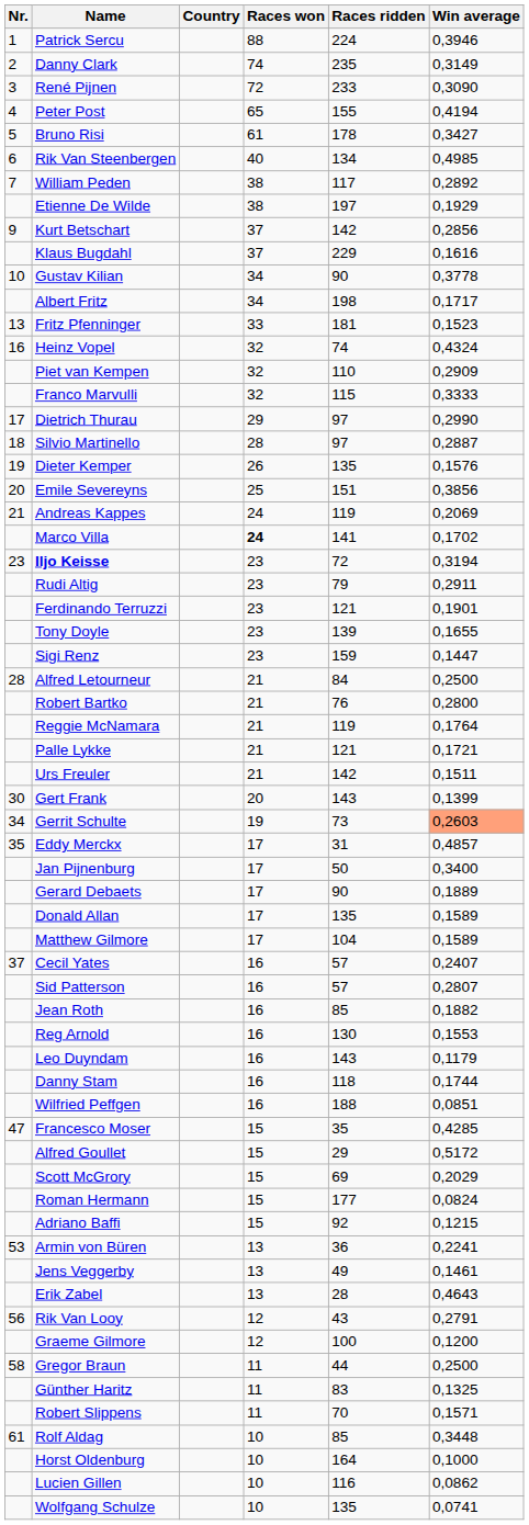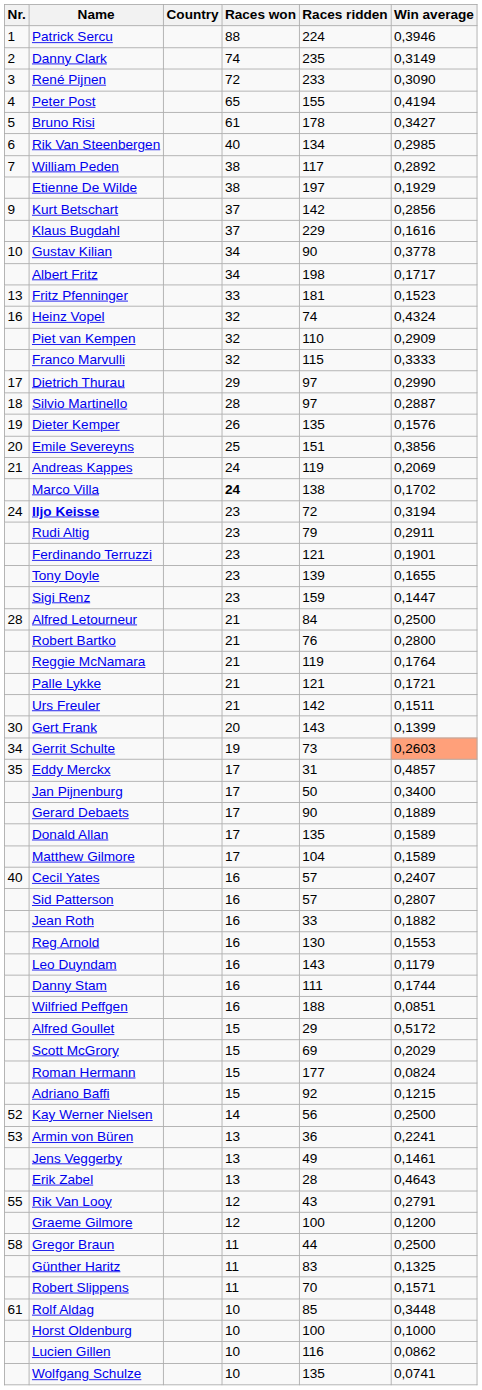Rik Van Steenbergen | Win average: 0,4985 -> 0,2985
Marco Villa | Races ridden: 141 -> 138
Iljo Keisse | Nr.: 23 -> 24
Cecil Yates | Nr.: 37 -> 40
Jean Roth | Races ridden: 85 -> 33
Danny Stam | Races ridden: 118 -> 111
- row: 47 | Francesco Moser | 15 | 35 | 0,4285
+ row: 52 | Kay Werner Nielsen | 14 | 56 | 0,2500
Rik Van Looy | Nr.: 56 -> 55
Horst Oldenburg | Races ridden: 164 -> 100
